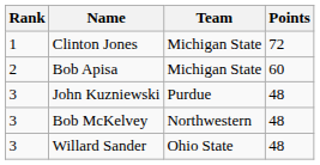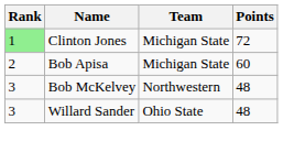Clinton Jones | Rank: no background -> lightgreen background
- row: 3 | John Kuzniewski | Purdue | 48
